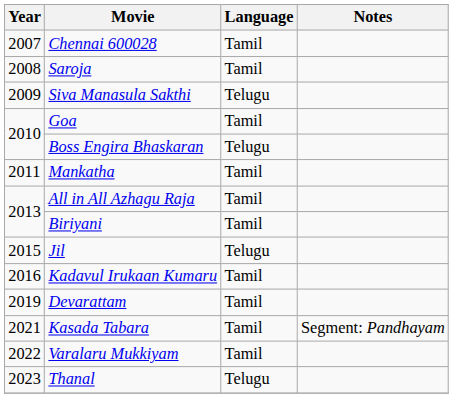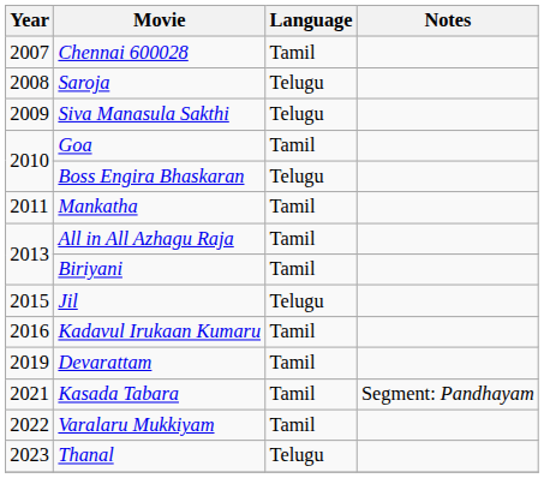Saroja | Language: Tamil -> Telugu
